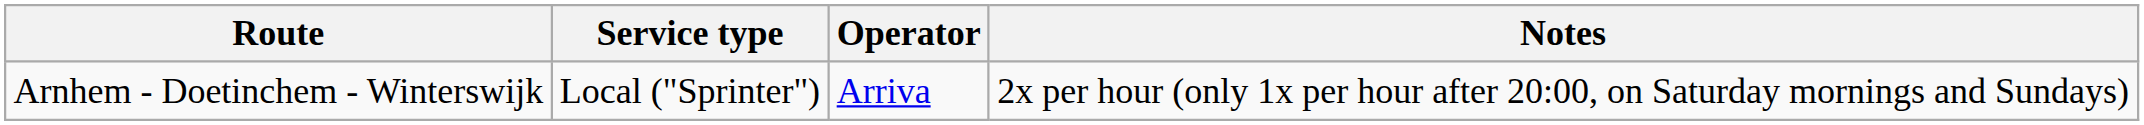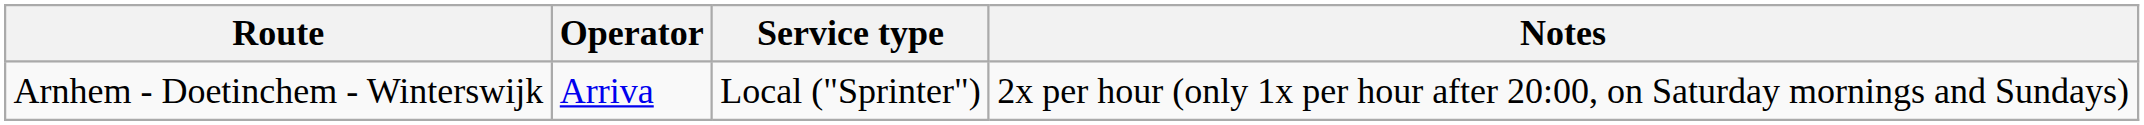columns swapped: Service type <-> Operator
